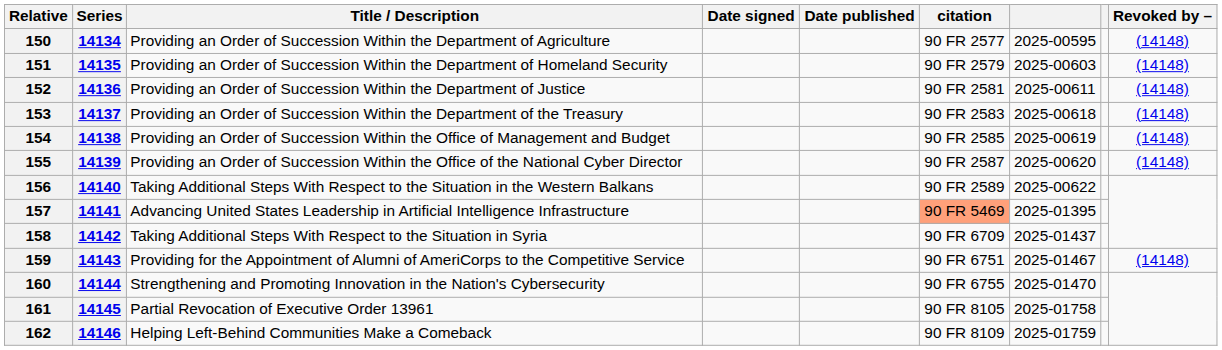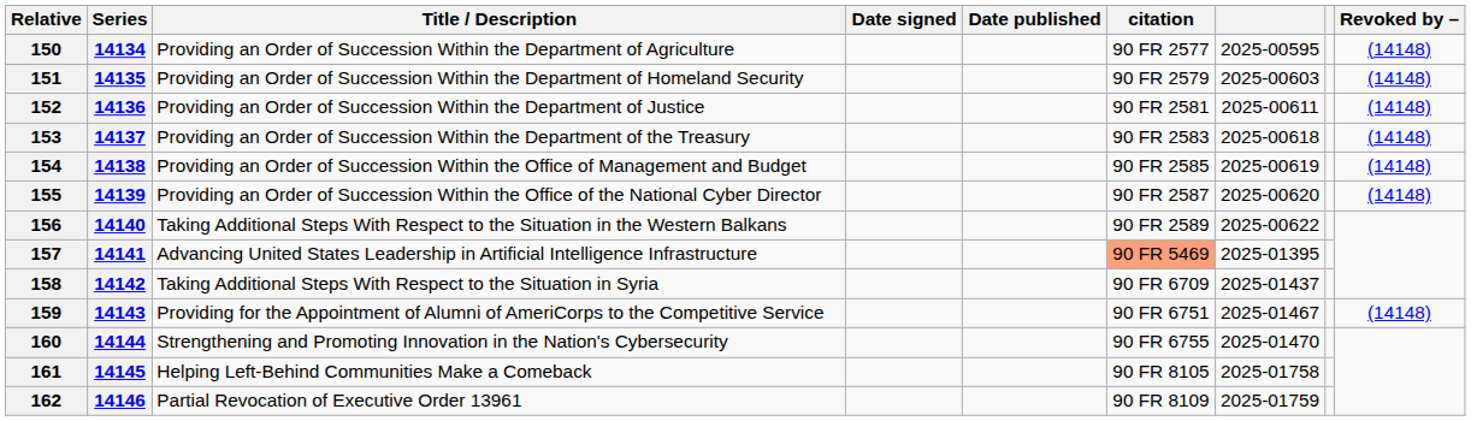161 | Title / Description: Partial Revocation of Executive Order 13961 -> Helping Left-Behind Communities Make a Comeback
162 | Title / Description: Helping Left-Behind Communities Make a Comeback -> Partial Revocation of Executive Order 13961
